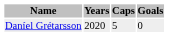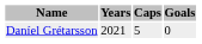Daníel Grétarsson | Years: 2020 -> 2021
